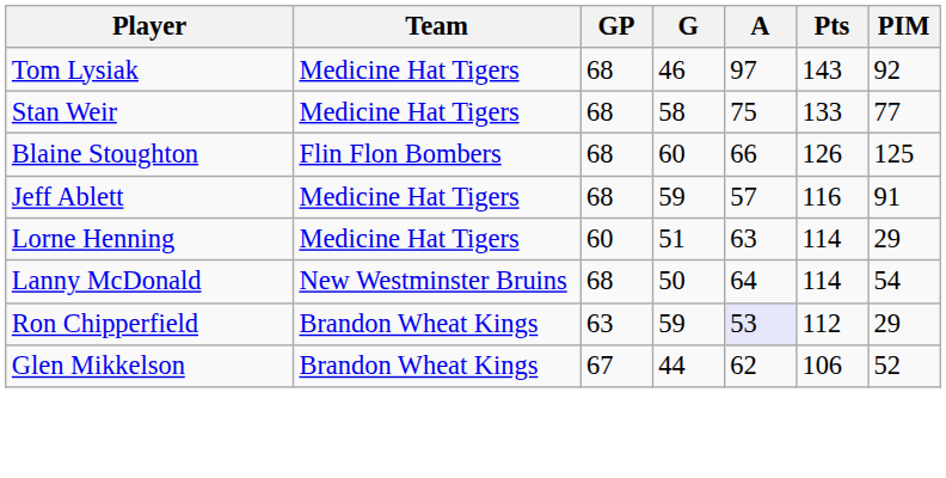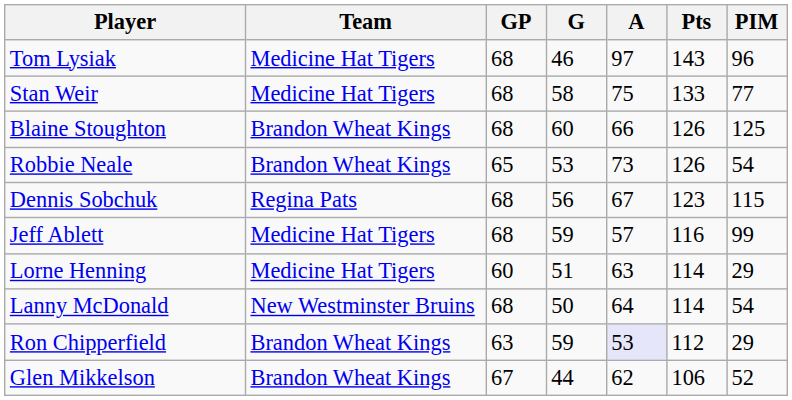Tom Lysiak | PIM: 92 -> 96
Blaine Stoughton | Team: Flin Flon Bombers -> Brandon Wheat Kings
+ row: Robbie Neale | Brandon Wheat Kings | 65 | 53 | 73 | 126 | 54
+ row: Dennis Sobchuk | Regina Pats | 68 | 56 | 67 | 123 | 115
Jeff Ablett | PIM: 91 -> 99
